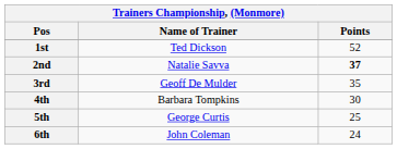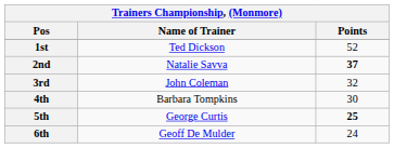3rd | Name of Trainer: Geoff De Mulder -> John Coleman
3rd | Points: 35 -> 32
5th | Points: normal -> bold
6th | Name of Trainer: John Coleman -> Geoff De Mulder
